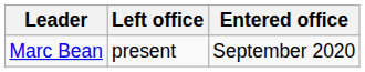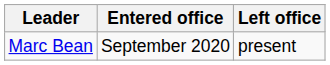columns swapped: Entered office <-> Left office
